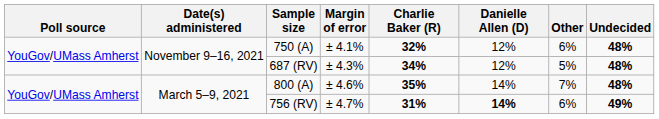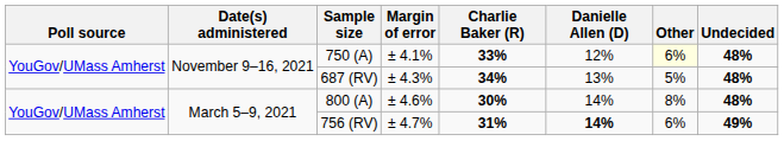750 (A) | Charlie Baker (R): 32% -> 33%
750 (A) | Other: no background -> lightyellow background
687 (RV) | Danielle Allen (D): 12% -> 13%
800 (A) | Charlie Baker (R): 35% -> 30%
800 (A) | Other: 7% -> 8%
